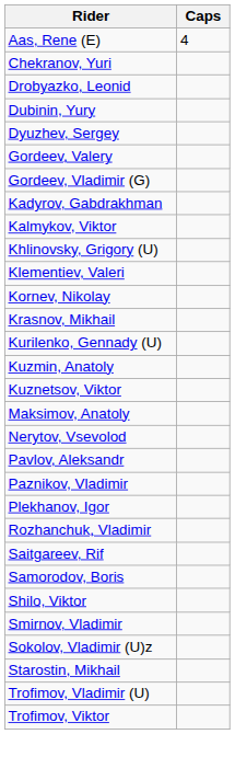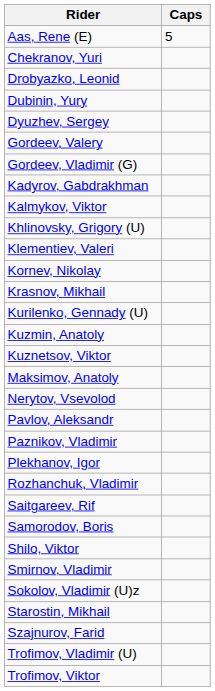Aas, Rene (E) | Caps: 4 -> 5
+ row: Szajnurov, Farid
